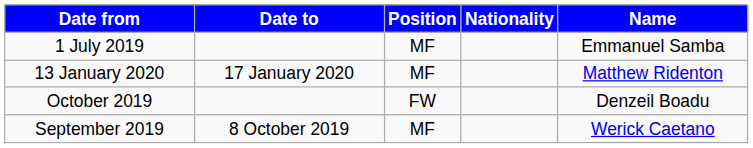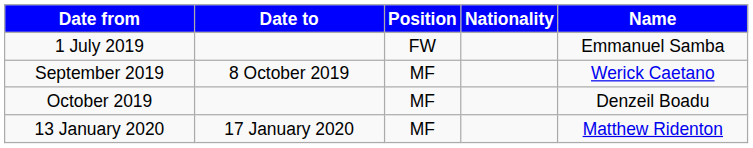1 July 2019 | Position: MF -> FW
rows swapped: September 2019 <-> 13 January 2020
October 2019 | Position: FW -> MF
